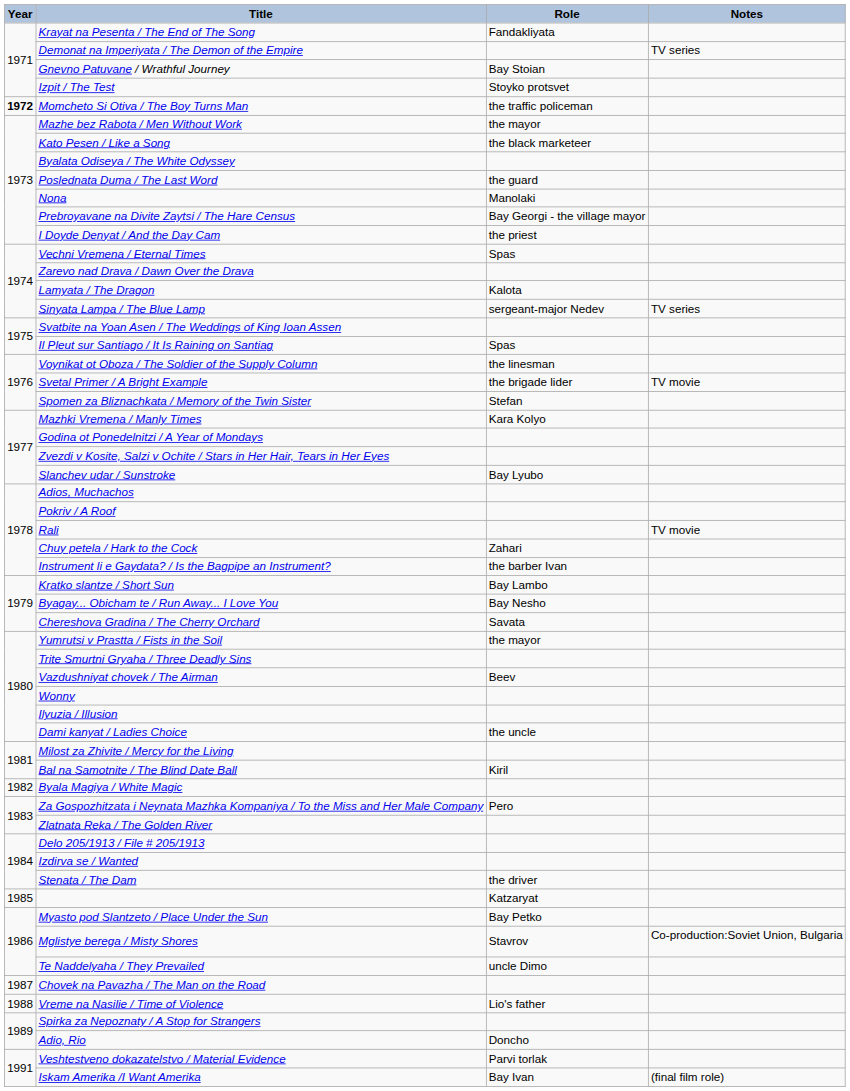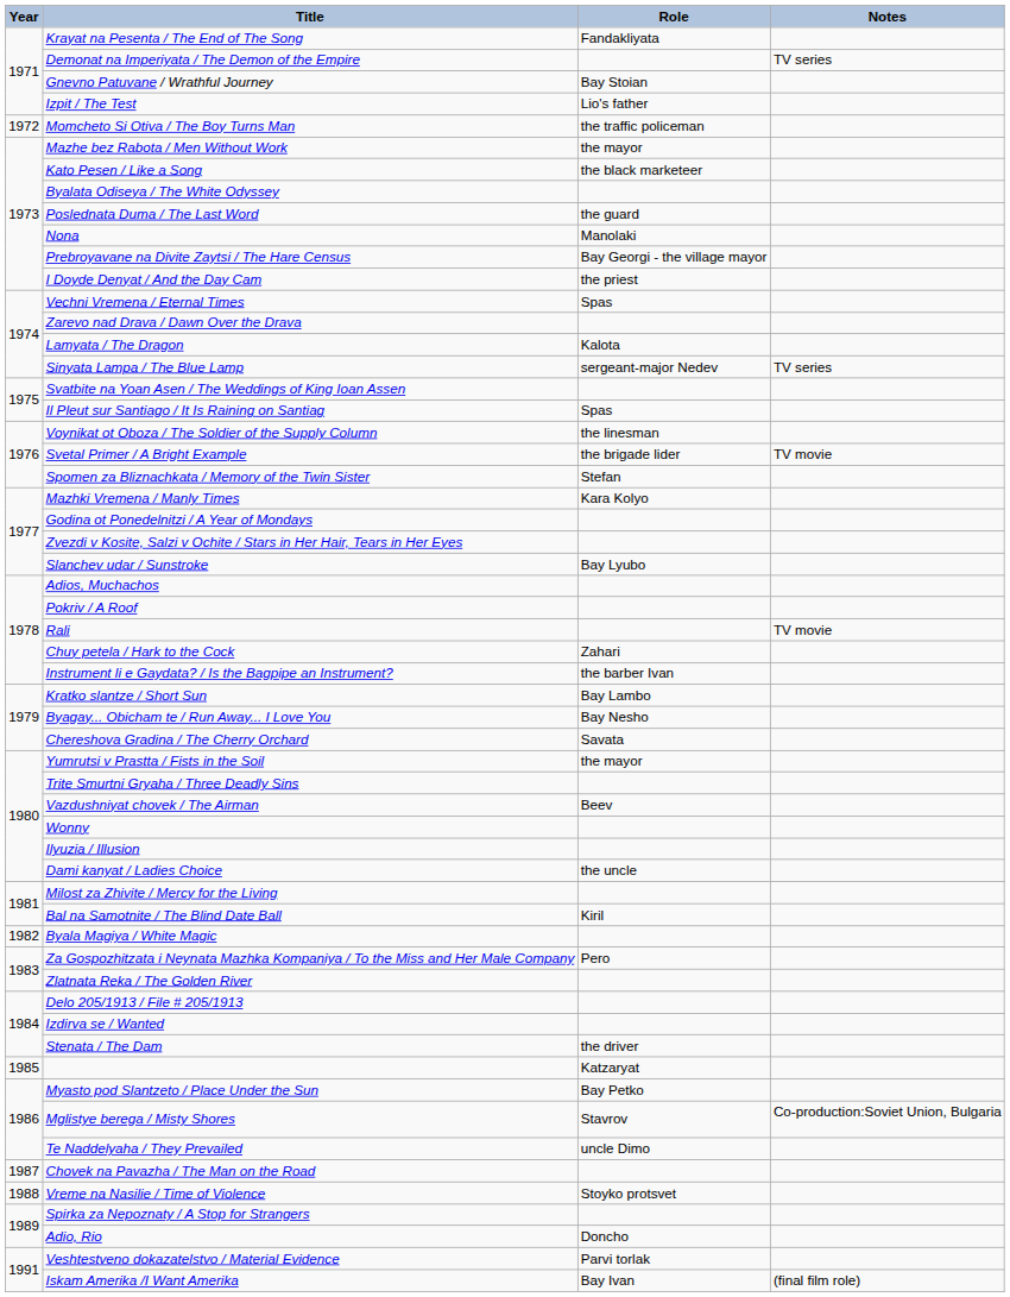Izpit / The Test | Role: Stoyko protsvet -> Lio's father
Momcheto Si Otiva / The Boy Turns Man | Year: bold -> normal
Vreme na Nasilie / Time of Violence | Role: Lio's father -> Stoyko protsvet
